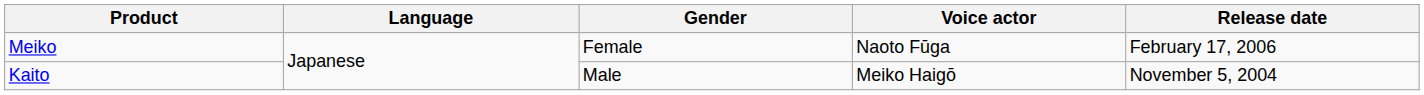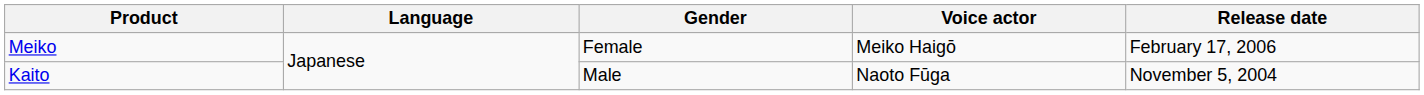Meiko | Voice actor: Naoto Fūga -> Meiko Haigō
Kaito | Voice actor: Meiko Haigō -> Naoto Fūga
